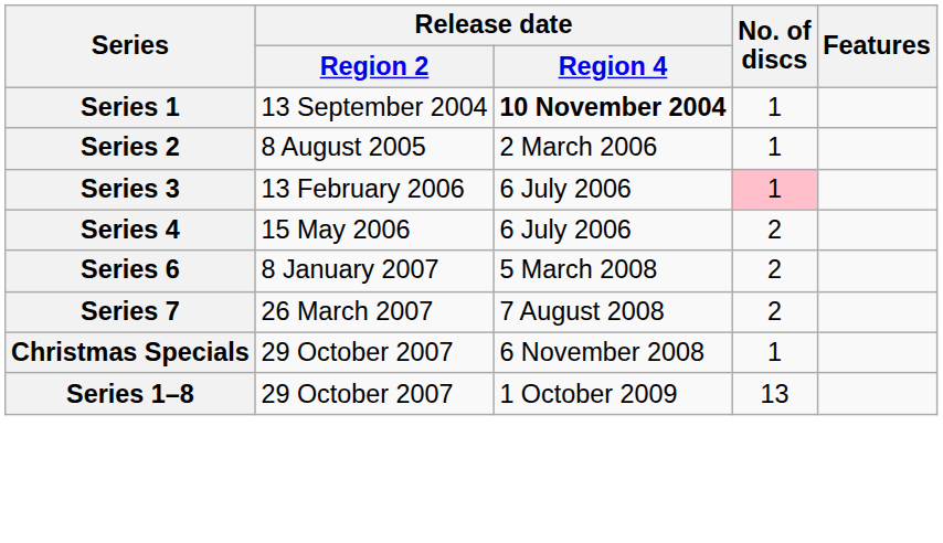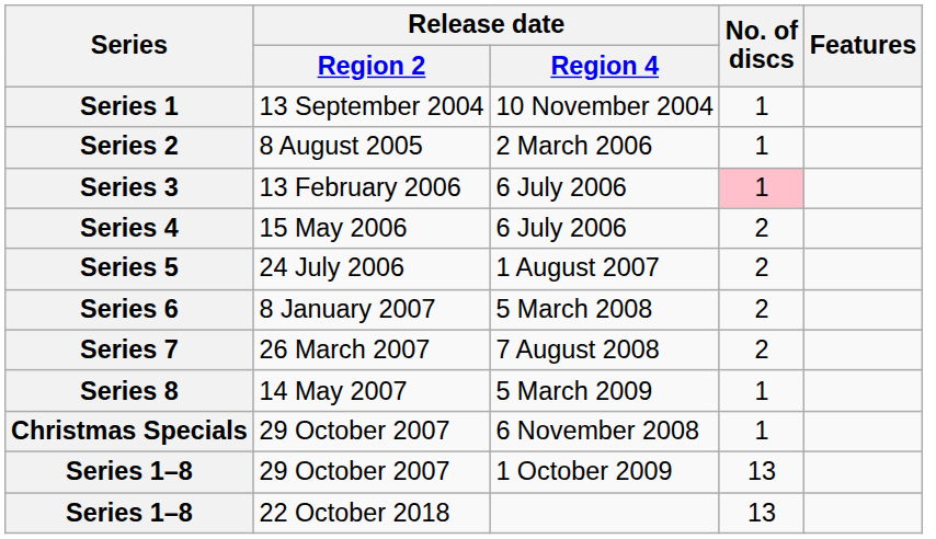Series 1 | Release date / Region 4: bold -> normal
+ row: Series 5 | 24 July 2006 | 1 August 2007 | 2
+ row: Series 8 | 14 May 2007 | 5 March 2009 | 1
+ row: Series 1–8 | 22 October 2018 | 13
